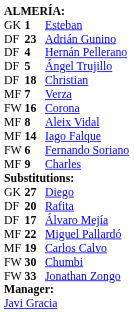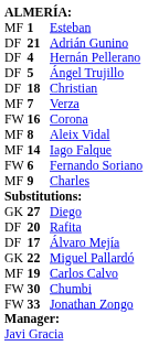Esteban | column 1: GK -> MF
Adrián Gunino | column 2: 23 -> 21
Miguel Pallardó | column 1: MF -> GK
